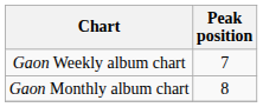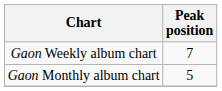Gaon Monthly album chart | Peak position: 8 -> 5
